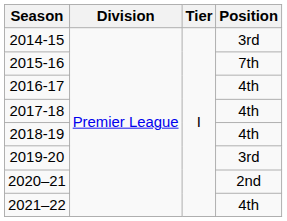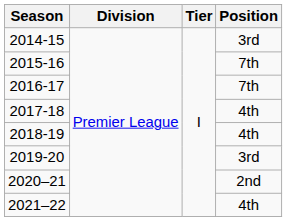2016-17 | Position: 4th -> 7th
